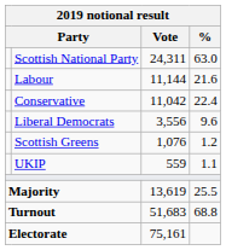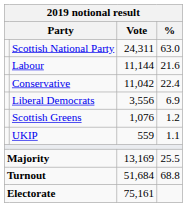Liberal Democrats | %: 9.6 -> 6.9
Majority | Vote: 13,619 -> 13,169
Turnout | Vote: 51,683 -> 51,684
